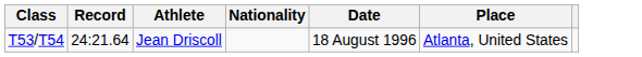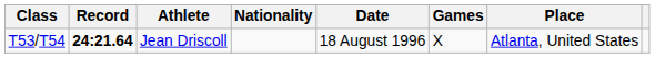+ column: Games | X
T53/T54 | Record: normal -> bold
